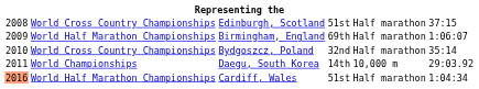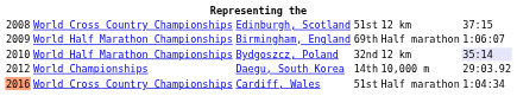Edinburgh, Scotland | column 5: Half marathon -> 12 km
Bydgoszcz, Poland | column 2: World Cross Country Championships -> World Half Marathon Championships
Bydgoszcz, Poland | column 5: Half marathon -> 12 km
Bydgoszcz, Poland | column 6: no background -> lavender background
Daegu, South Korea | column 1: 2011 -> 2012
Cardiff, Wales | column 2: World Half Marathon Championships -> World Cross Country Championships
